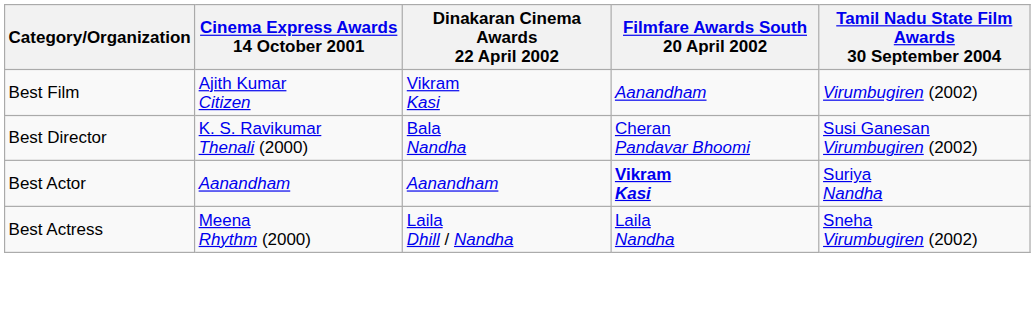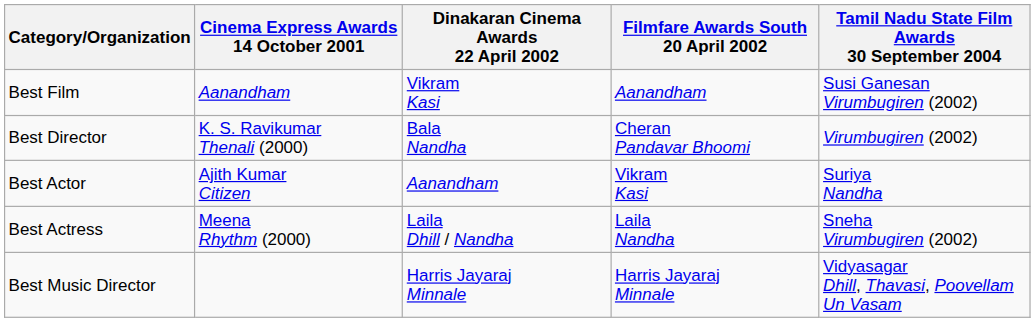Best Film | Cinema Express Awards 14 October 2001: Ajith Kumar Citizen -> Aanandham
Best Film | Tamil Nadu State Film Awards 30 September 2004: Virumbugiren (2002) -> Susi Ganesan Virumbugiren (2002)
Best Director | Tamil Nadu State Film Awards 30 September 2004: Susi Ganesan Virumbugiren (2002) -> Virumbugiren (2002)
Best Actor | Cinema Express Awards 14 October 2001: Aanandham -> Ajith Kumar Citizen
Best Actor | Filmfare Awards South 20 April 2002: bold -> normal
+ row: Best Music Director | Harris Jayaraj Minnale | Harris Jayaraj Minnale | Vidyasagar Dhill, Thavasi, Poovellam Un Vasam
